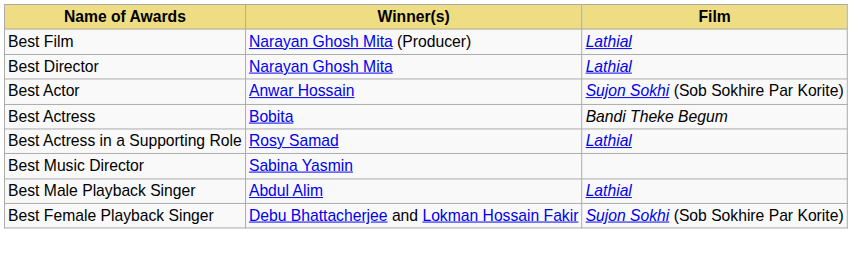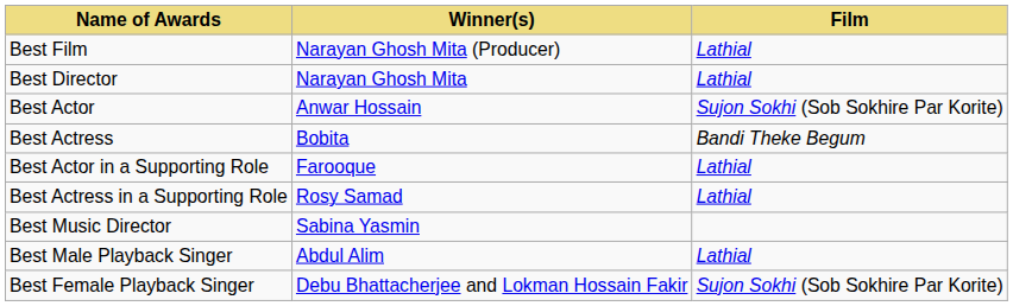+ row: Best Actor in a Supporting Role | Farooque | Lathial
